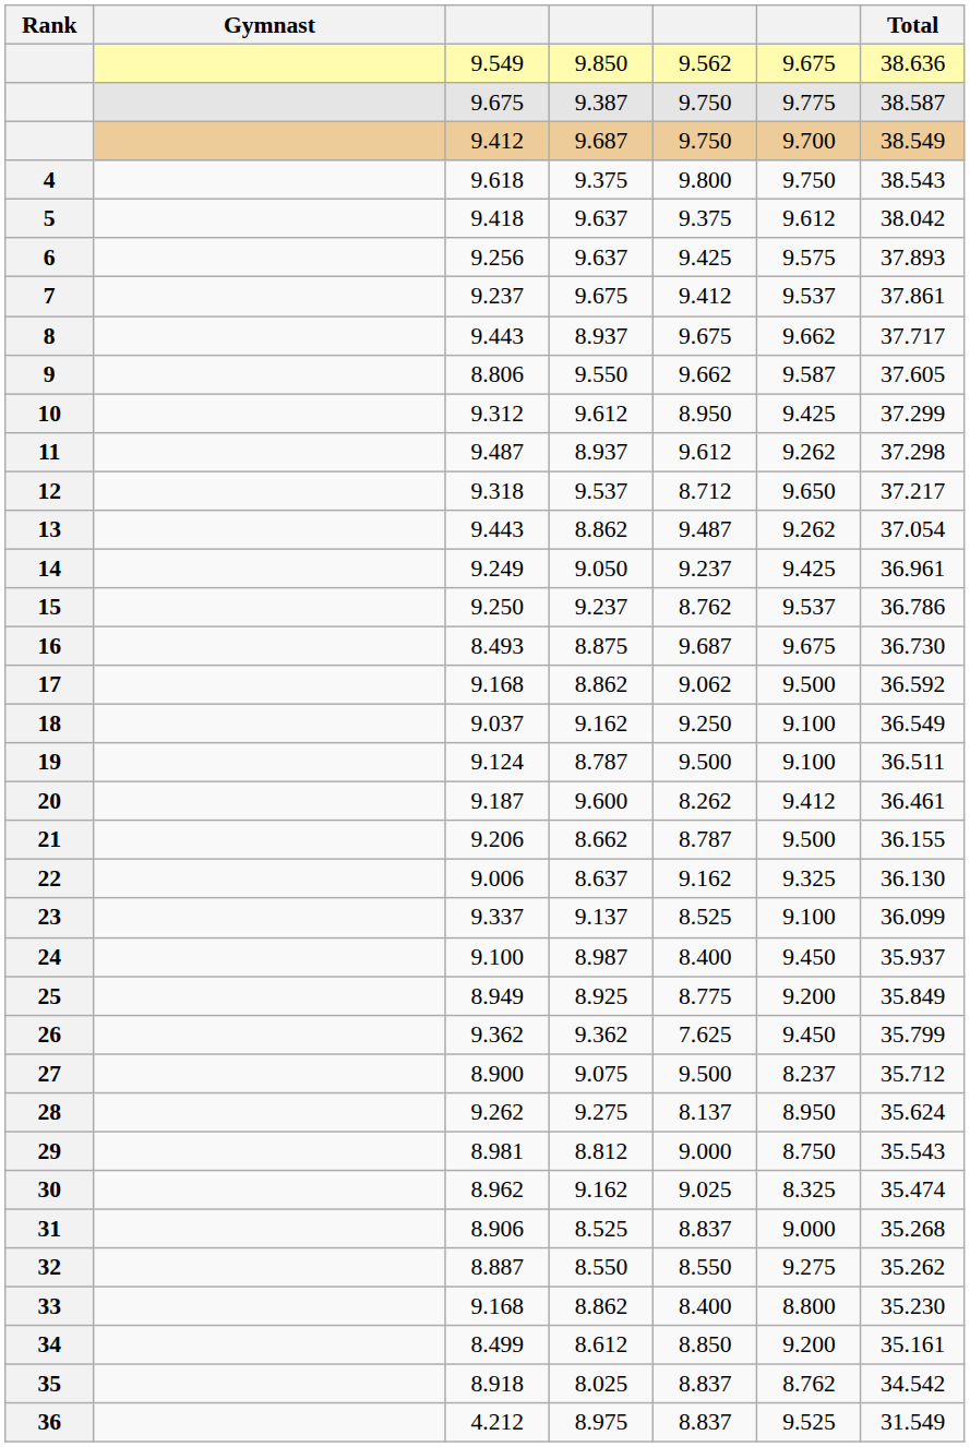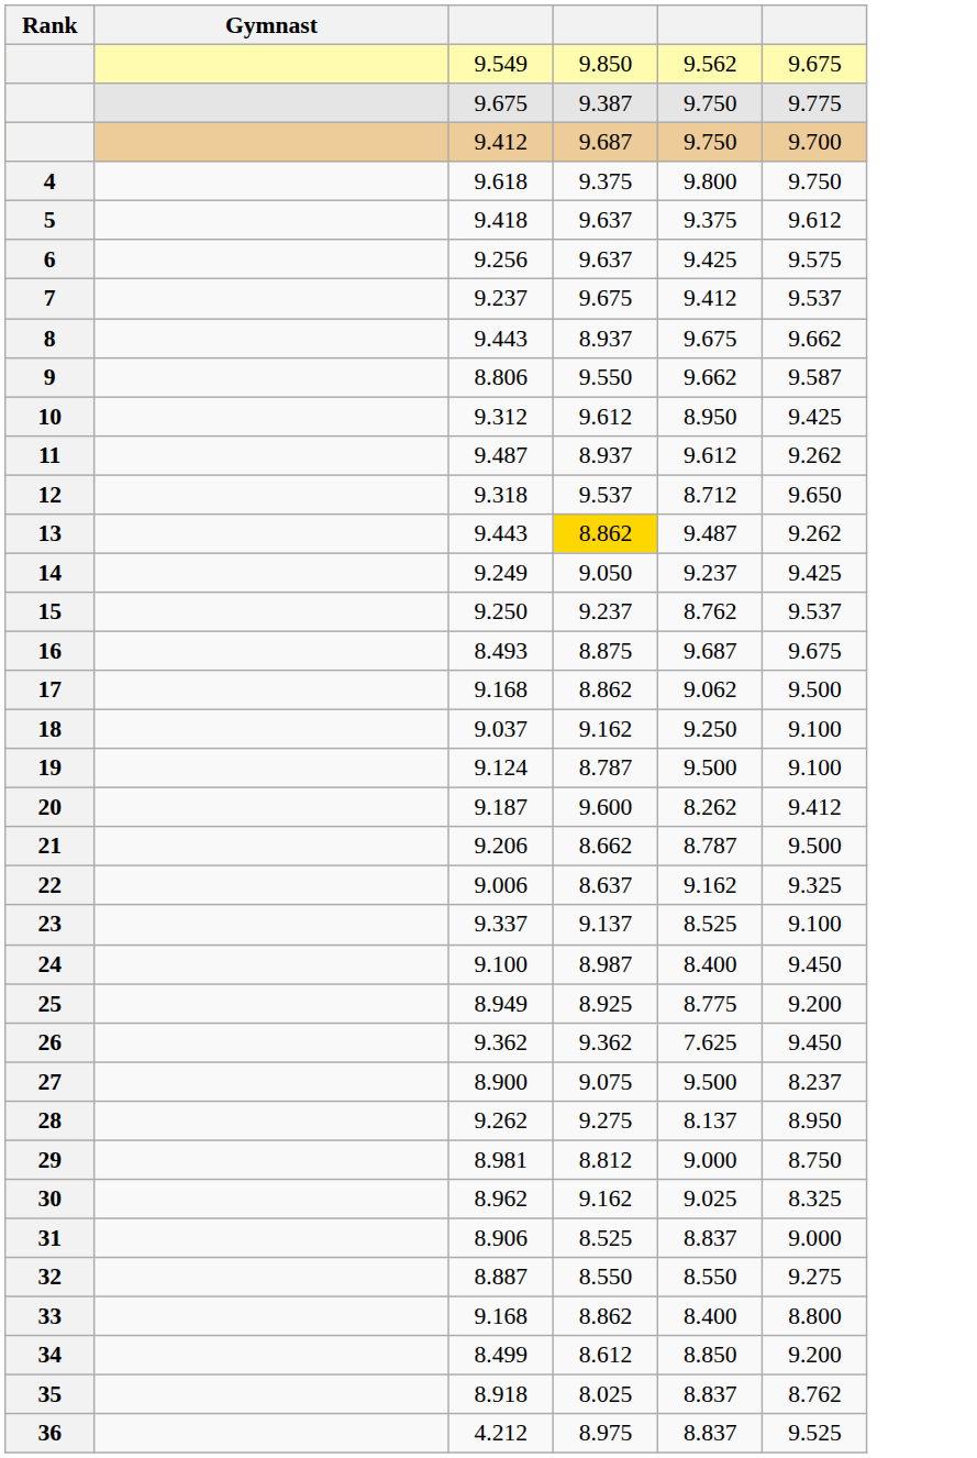- column: Total | 38.636 | 38.587 | 38.549 | 38.543 | 38.042 | 37.893 | 37.861 | 37.717 | 37.605 | 37.299 | 37.298 | 37.217 | 37.054 | 36.961 | 36.786 | 36.730 | 36.592 | 36.549 | 36.511 | 36.461 | 36.155 | 36.130 | 36.099 | 35.937 | 35.849 | 35.799 | 35.712 | 35.624 | 35.543 | 35.474 | 35.268 | 35.262 | 35.230 | 35.161 | 34.542 | 31.549
13 | column 4: no background -> gold background
